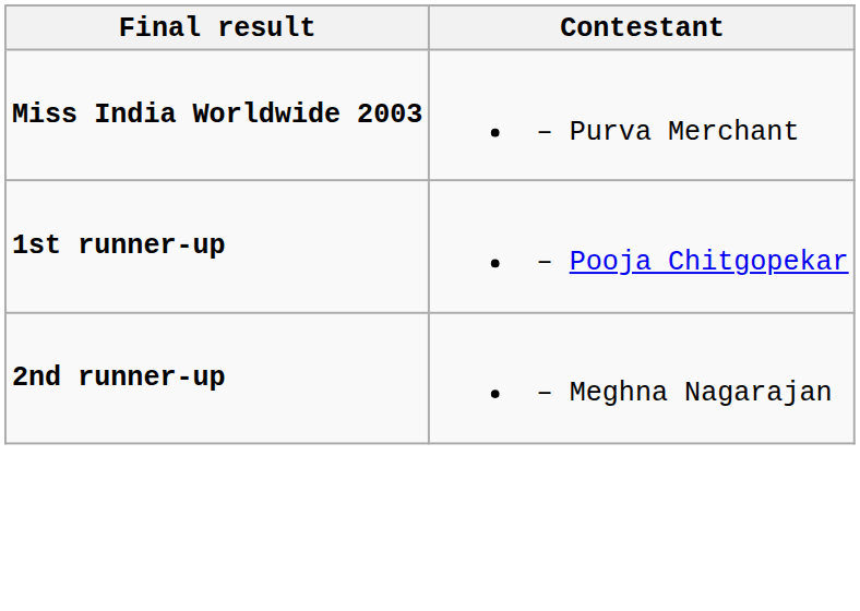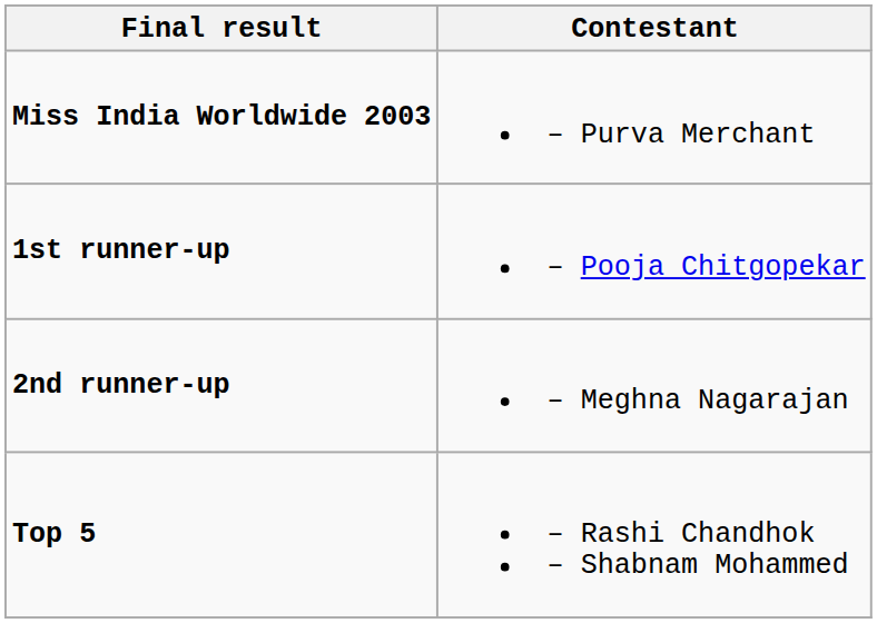+ row: Top 5 | – Rashi Chandhok – Shabnam Mohammed
